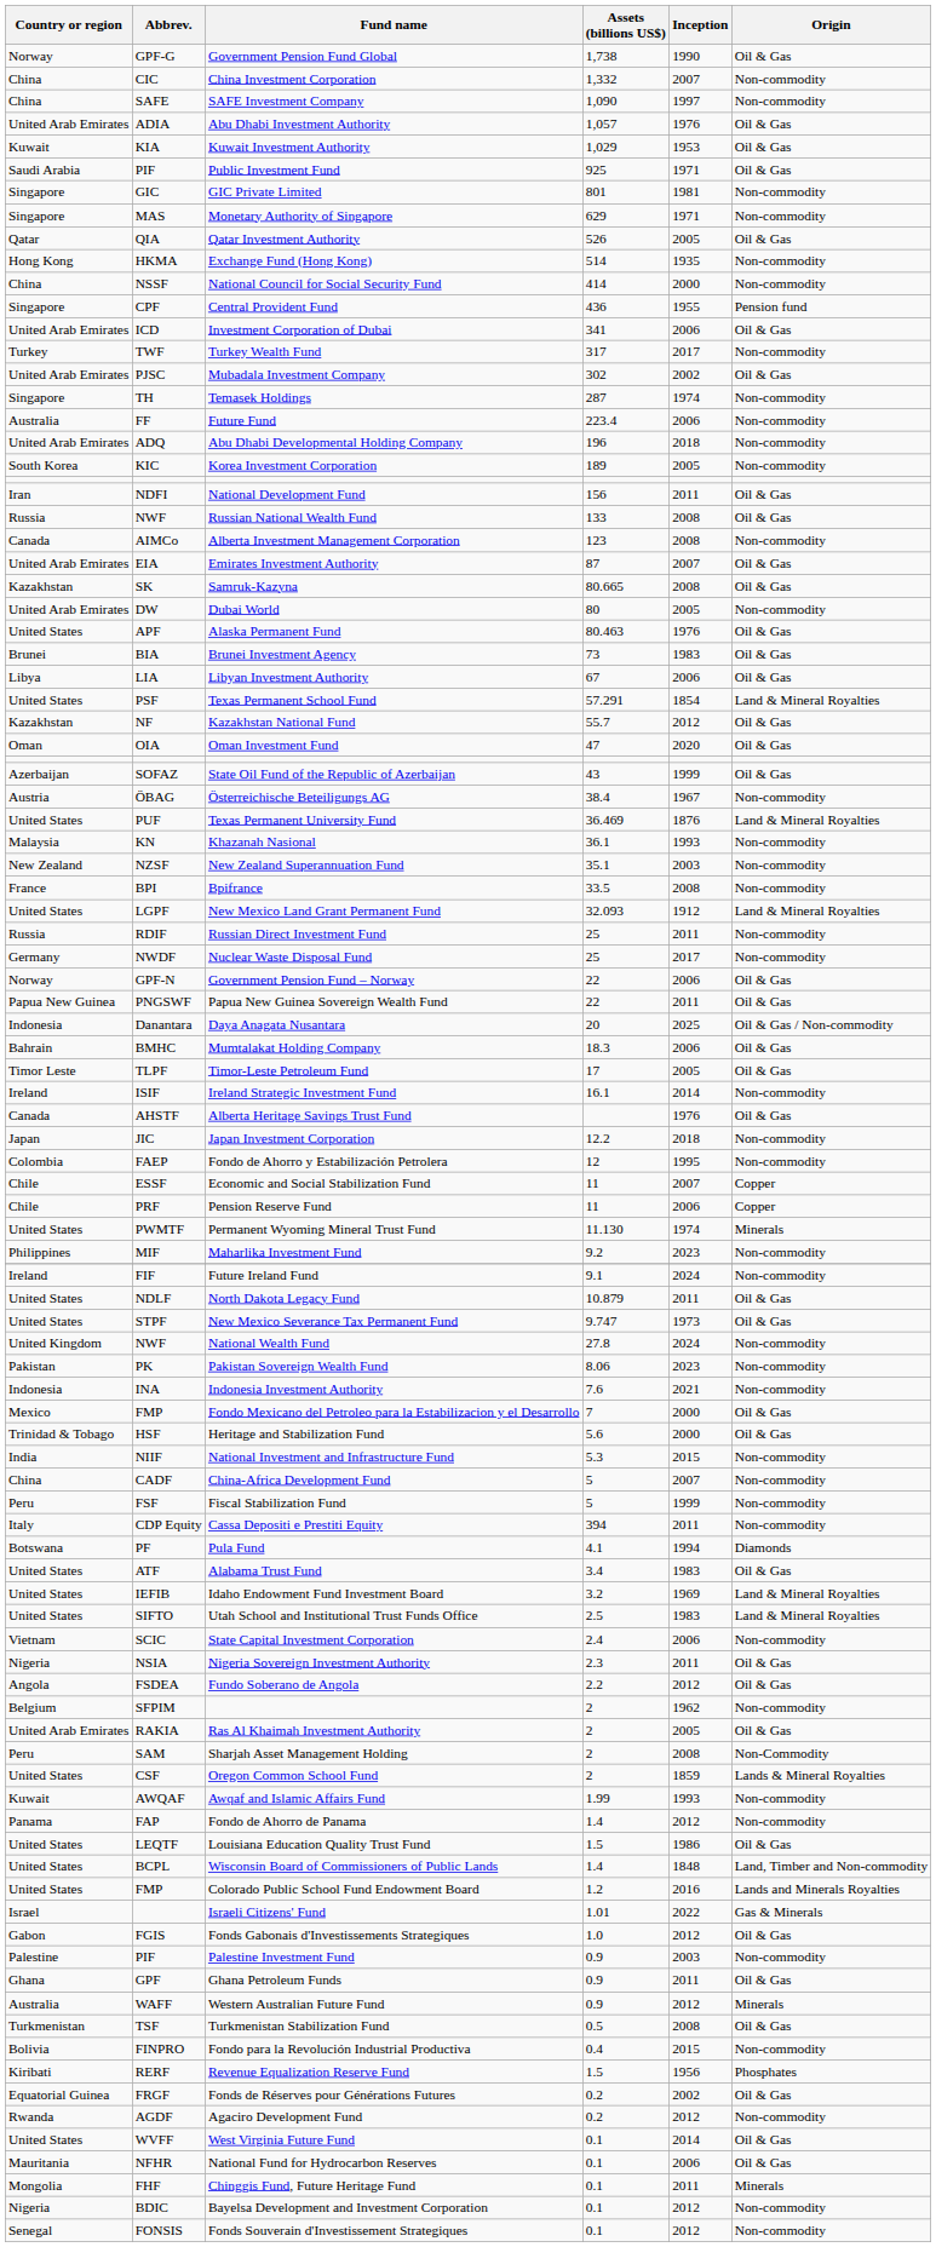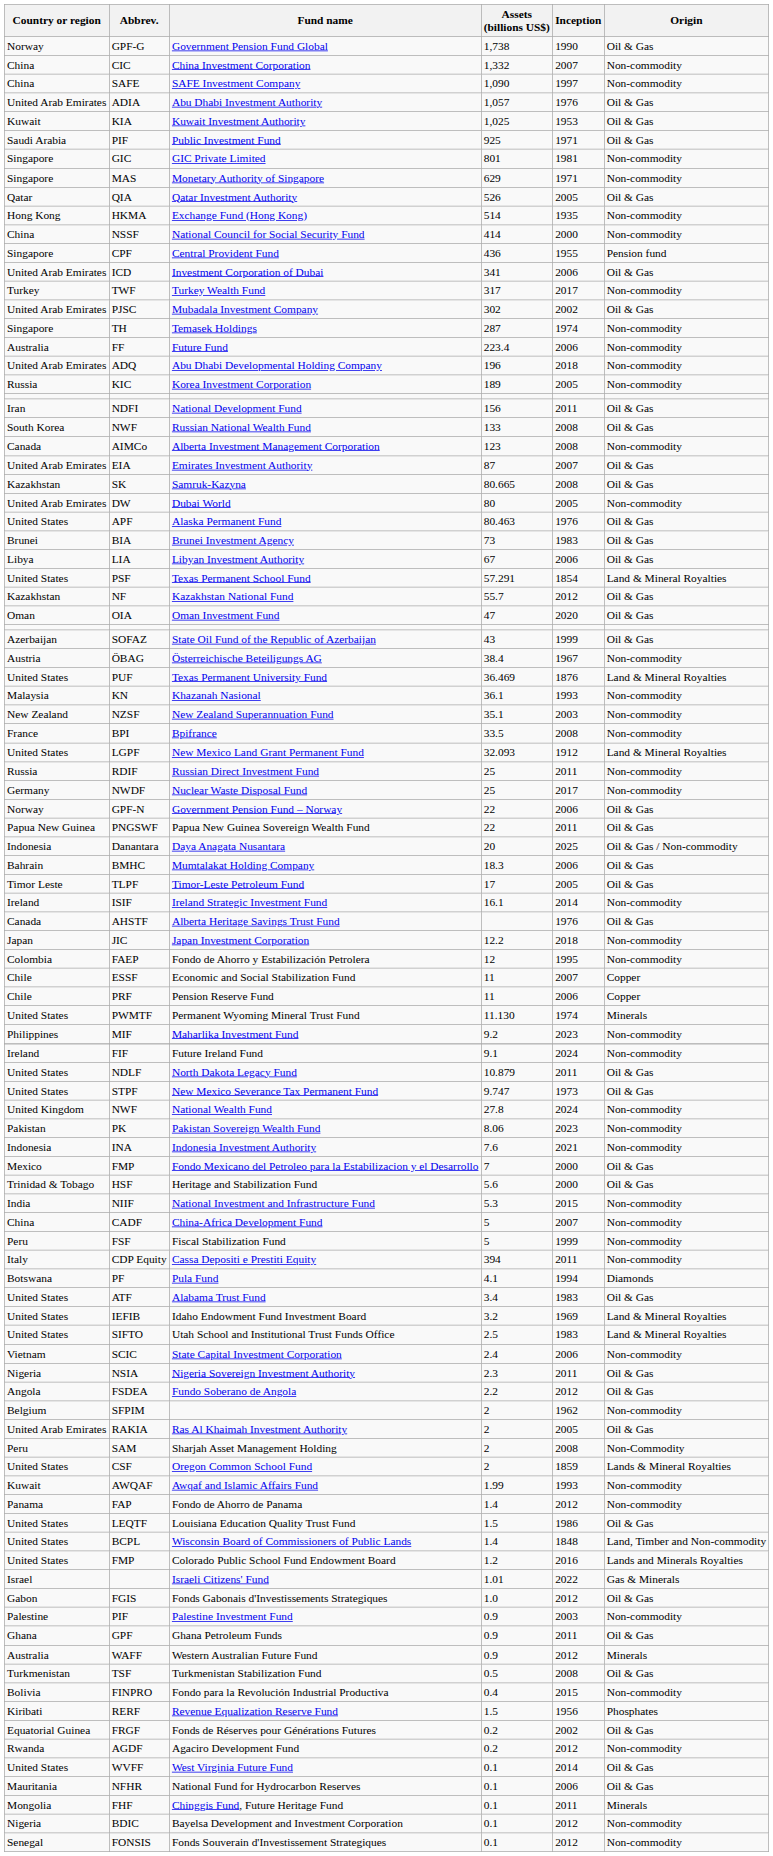Kuwait Investment Authority | Assets (billions US$): 1,029 -> 1,025
Korea Investment Corporation | Country or region: South Korea -> Russia
Russian National Wealth Fund | Country or region: Russia -> South Korea
